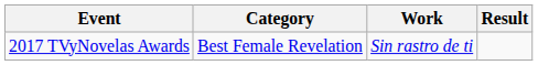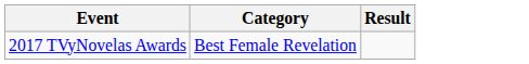- column: Work | Sin rastro de ti
